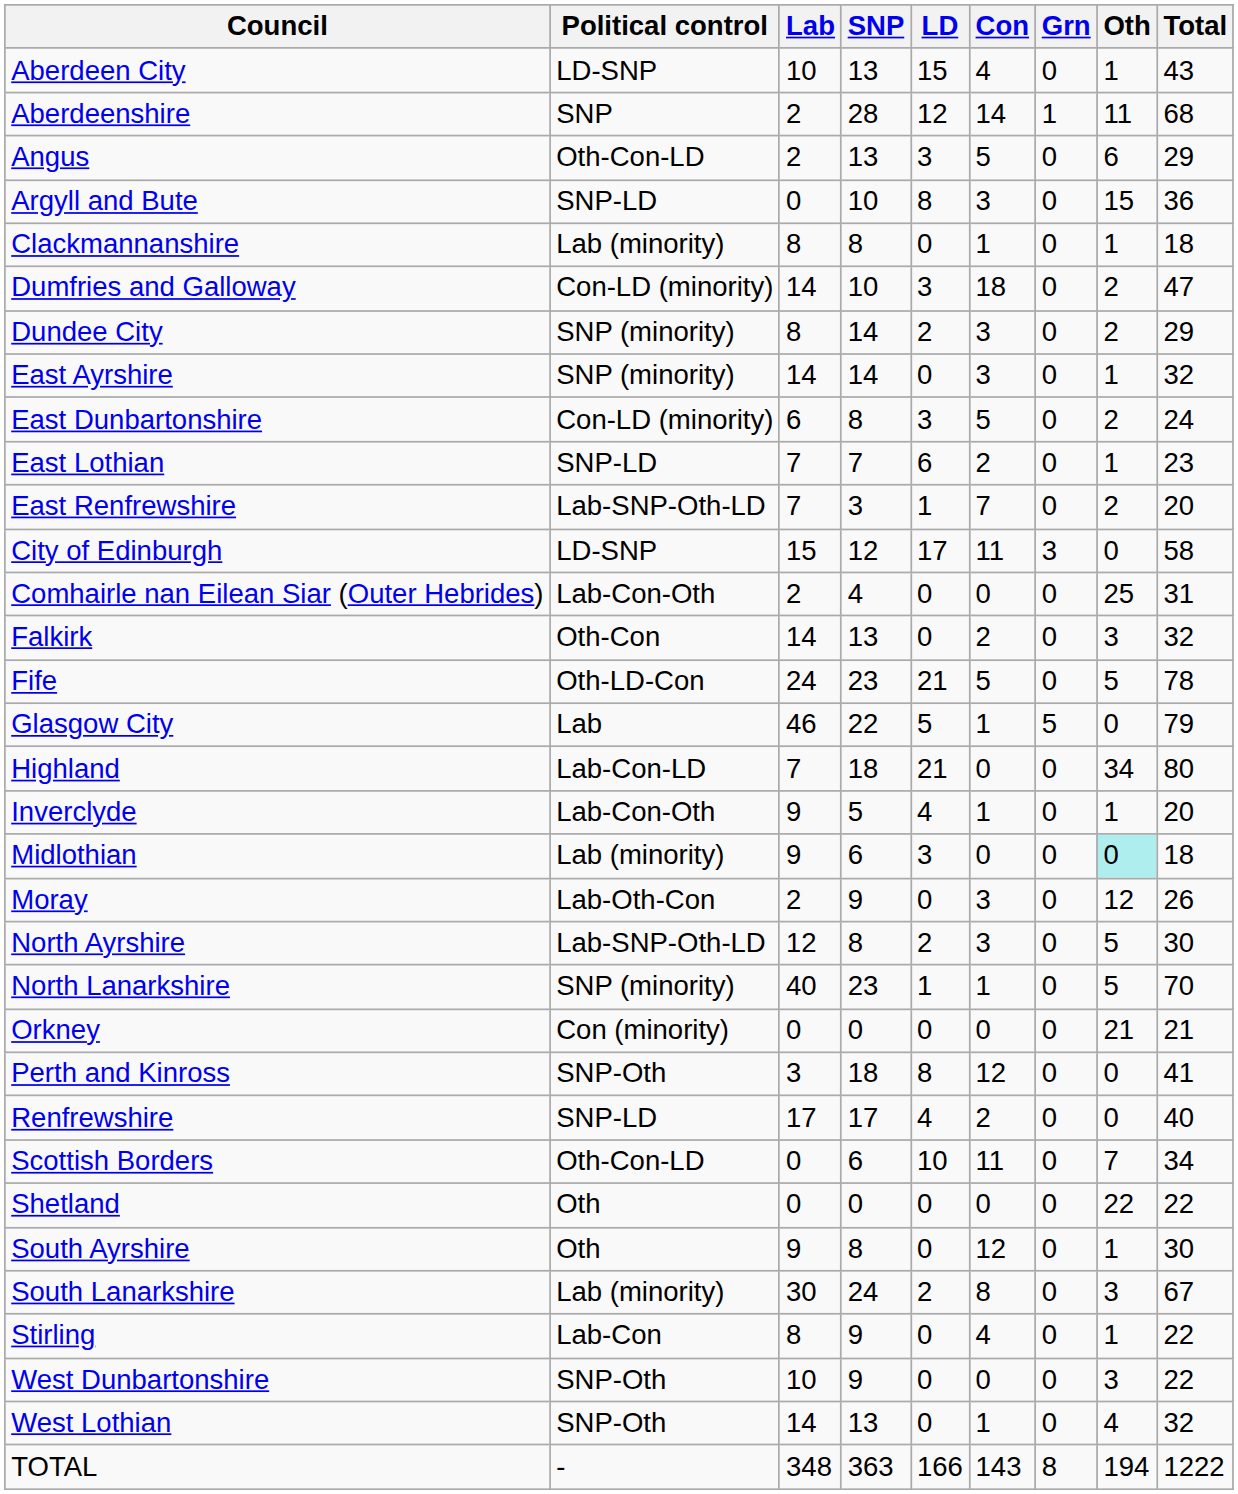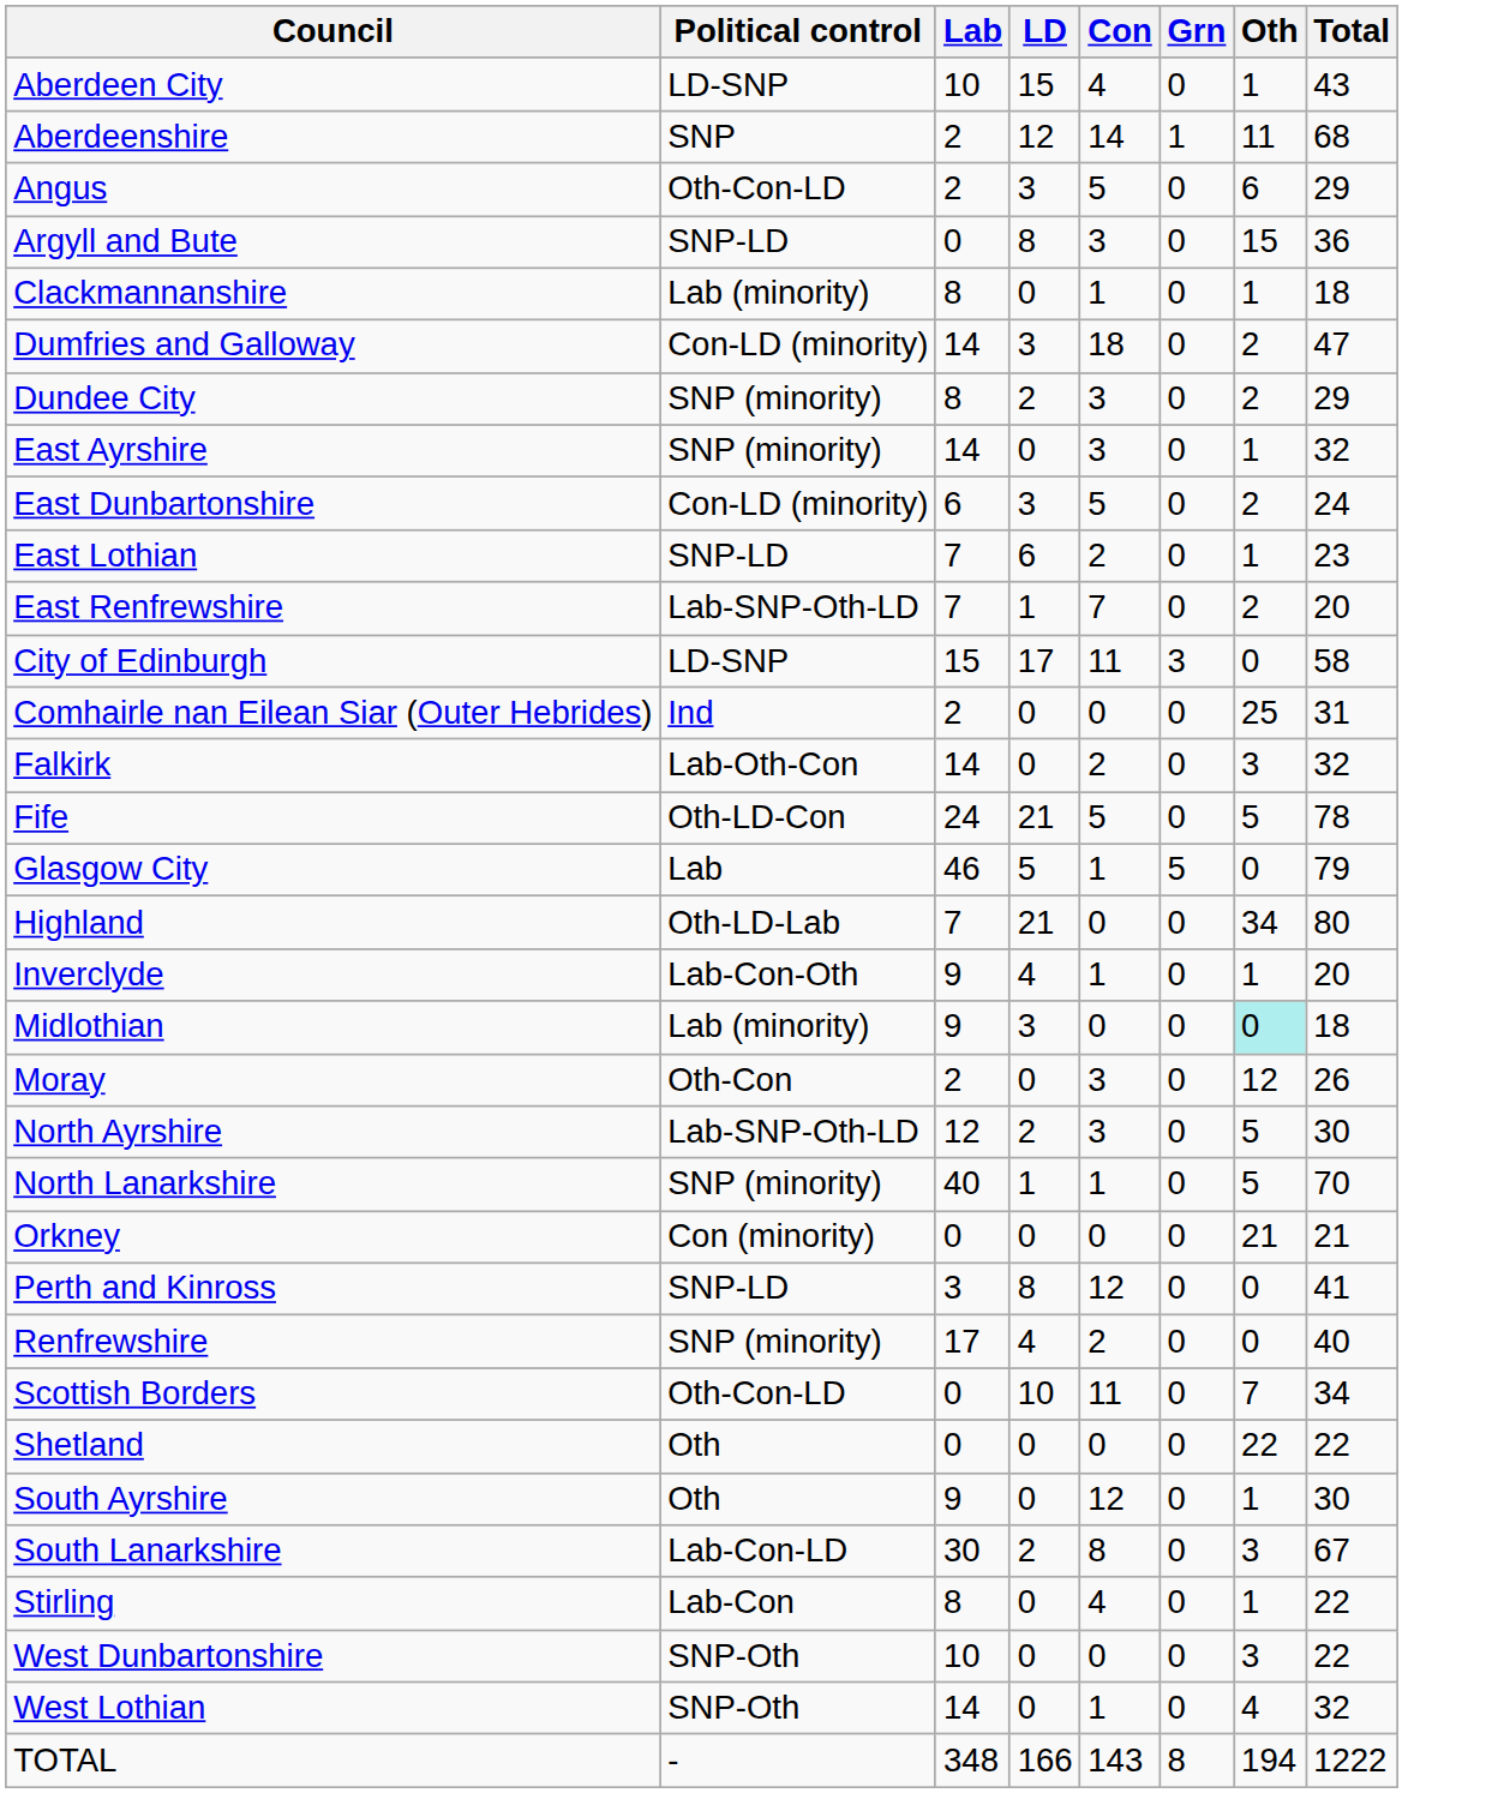- column: SNP | 13 | 28 | 13 | 10 | 8 | 10 | 14 | 14 | 8 | 7 | 3 | 12 | 4 | 13 | 23 | 22 | 18 | 5 | 6 | 9 | 8 | 23 | 0 | 18 | 17 | 6 | 0 | 8 | 24 | 9 | 9 | 13 | 363
Comhairle nan Eilean Siar (Outer Hebrides) | Political control: Lab-Con-Oth -> Ind
Falkirk | Political control: Oth-Con -> Lab-Oth-Con
Highland | Political control: Lab-Con-LD -> Oth-LD-Lab
Moray | Political control: Lab-Oth-Con -> Oth-Con
Perth and Kinross | Political control: SNP-Oth -> SNP-LD
Renfrewshire | Political control: SNP-LD -> SNP (minority)
South Lanarkshire | Political control: Lab (minority) -> Lab-Con-LD
